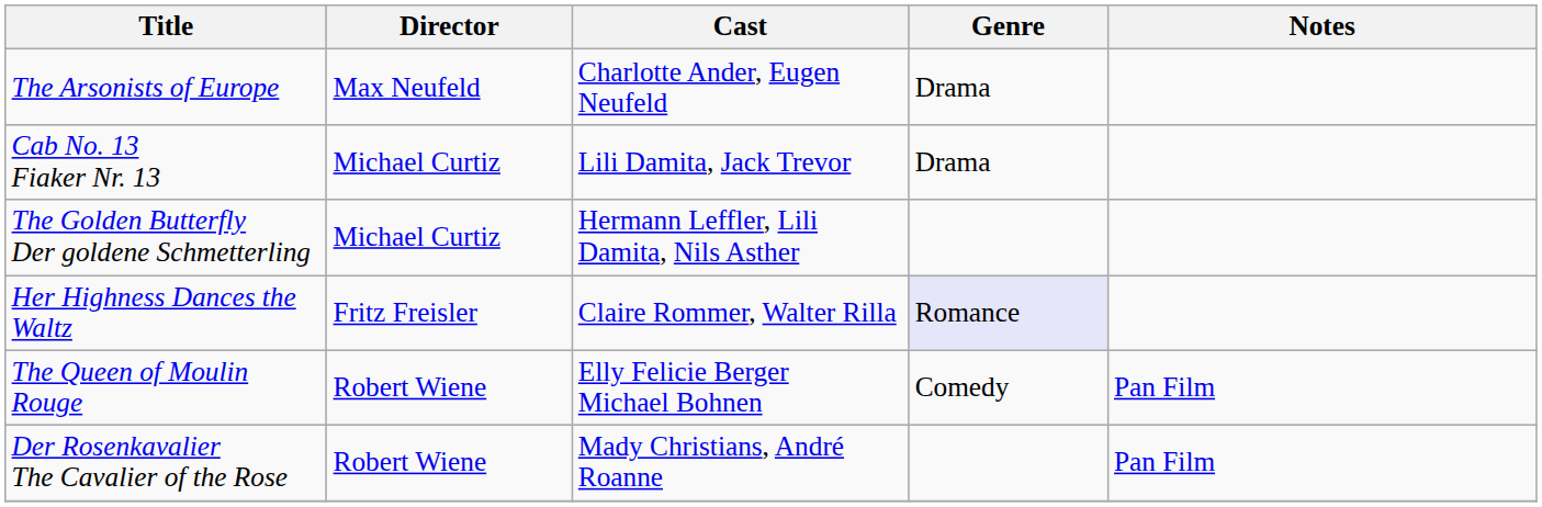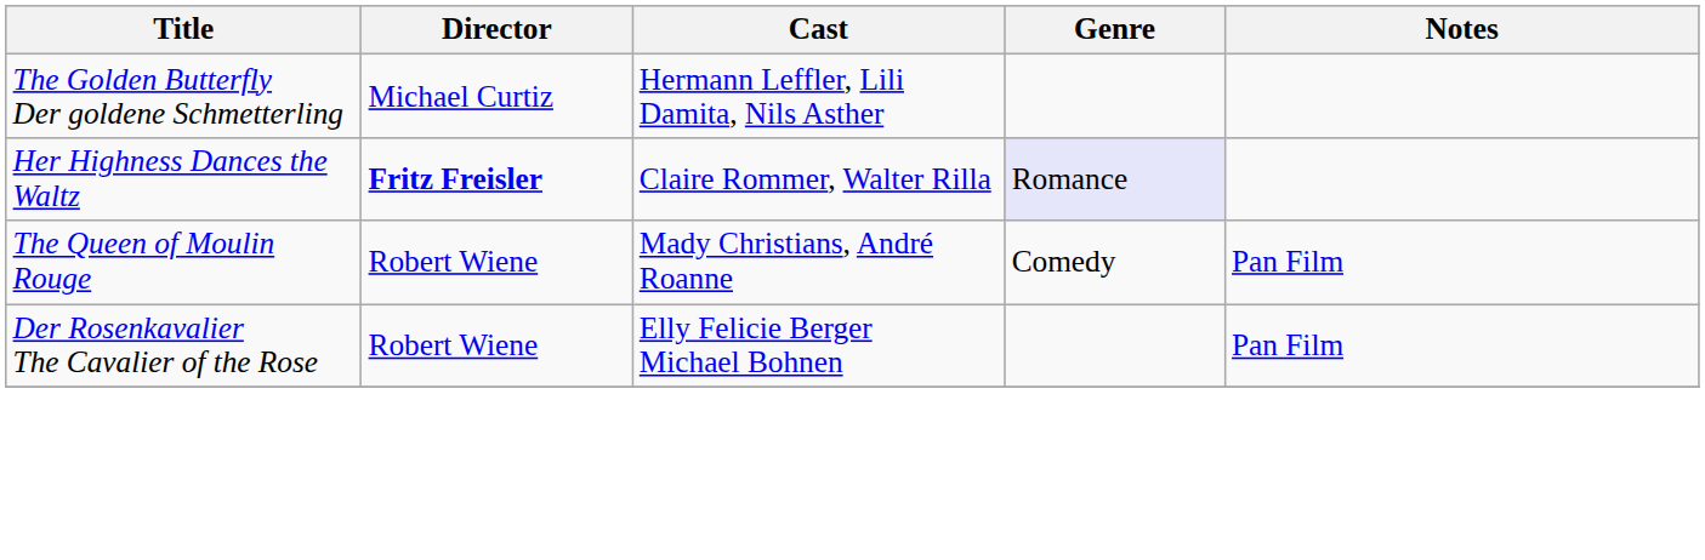- row: The Arsonists of Europe | Max Neufeld | Charlotte Ander, Eugen Neufeld | Drama
- row: Cab No. 13 Fiaker Nr. 13 | Michael Curtiz | Lili Damita, Jack Trevor | Drama
Her Highness Dances the Waltz | Director: normal -> bold
The Queen of Moulin Rouge | Cast: Elly Felicie Berger Michael Bohnen -> Mady Christians, André Roanne
Der Rosenkavalier The Cavalier of the Rose | Cast: Mady Christians, André Roanne -> Elly Felicie Berger Michael Bohnen
